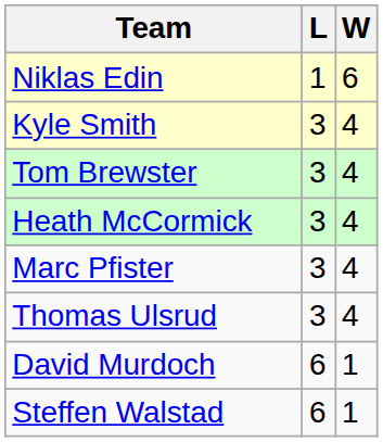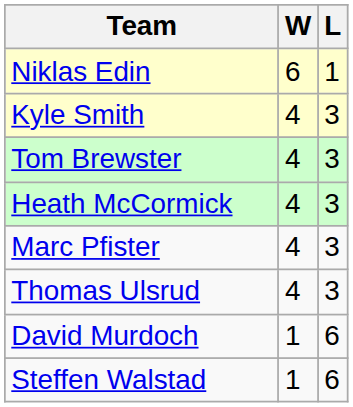columns swapped: W <-> L
